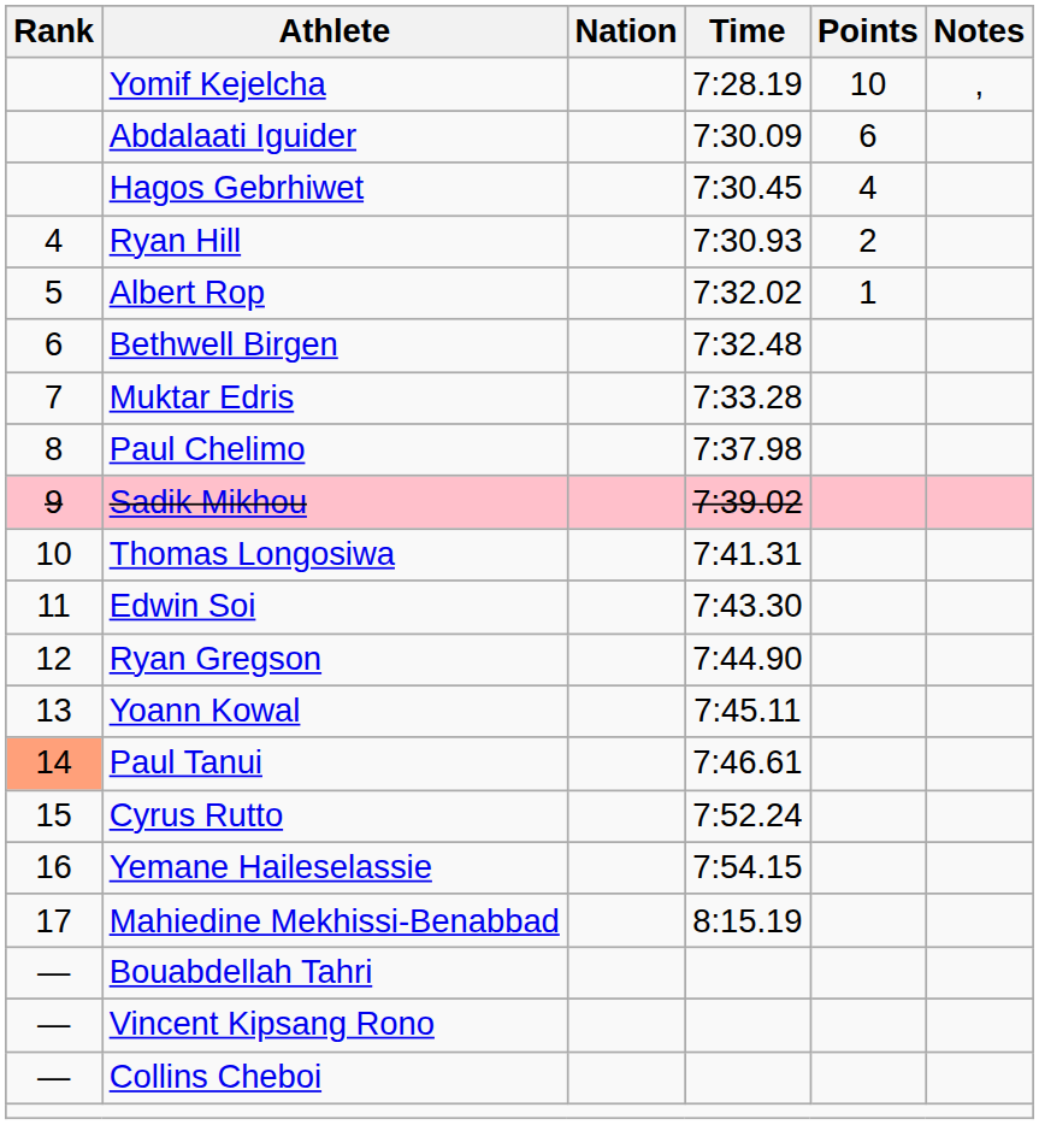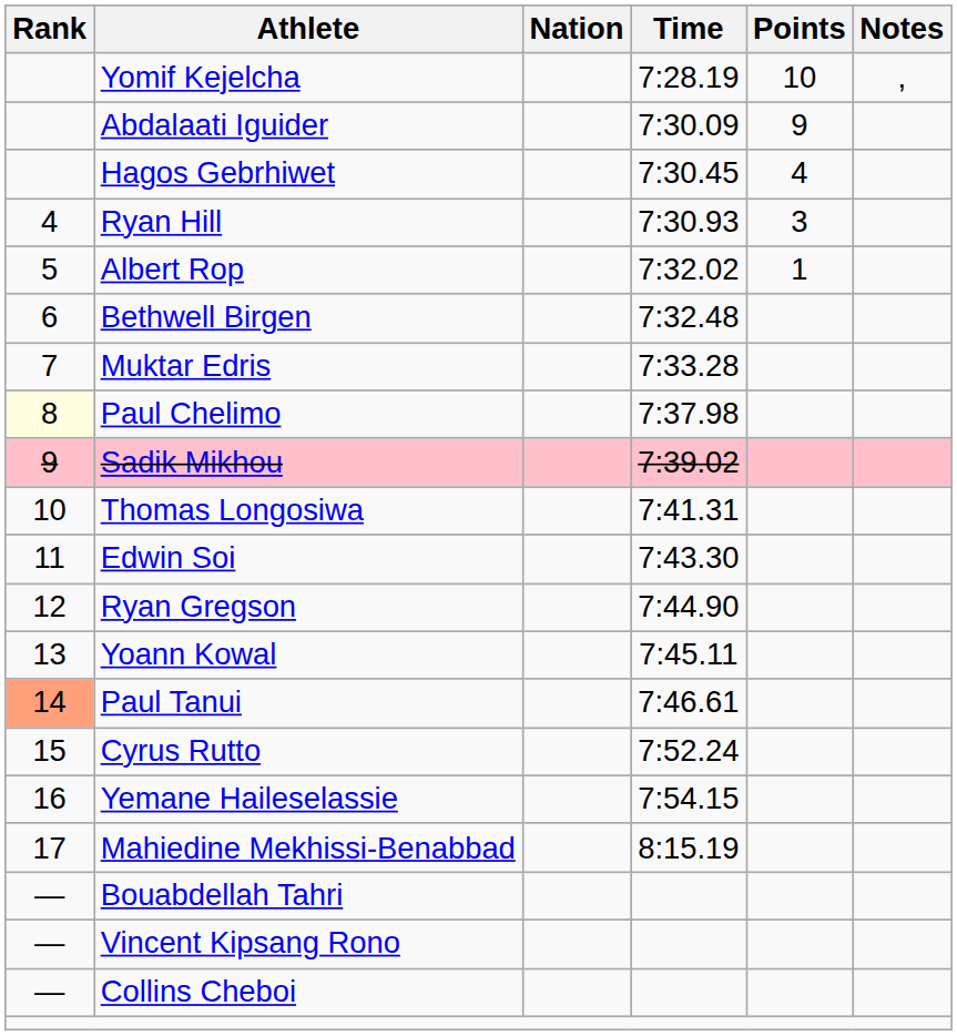Abdalaati Iguider | Points: 6 -> 9
Ryan Hill | Points: 2 -> 3
Paul Chelimo | Rank: no background -> lightyellow background
